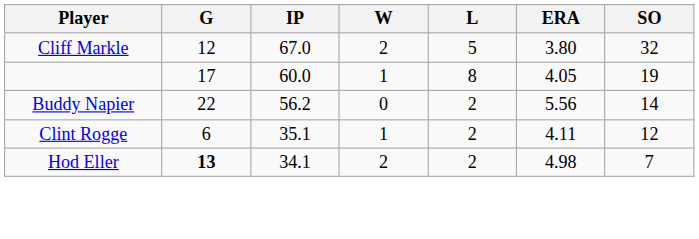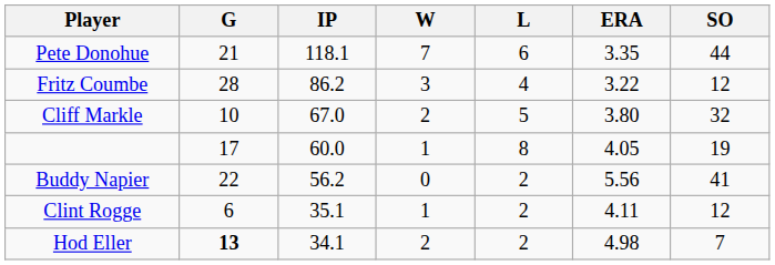+ row: Pete Donohue | 21 | 118.1 | 7 | 6 | 3.35 | 44
+ row: Fritz Coumbe | 28 | 86.2 | 3 | 4 | 3.22 | 12
Cliff Markle | G: 12 -> 10
Buddy Napier | SO: 14 -> 41
